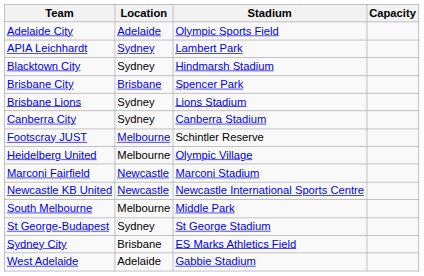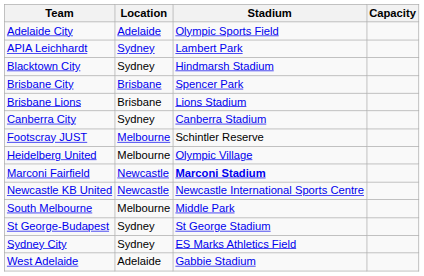Brisbane Lions | Location: Sydney -> Brisbane
Marconi Fairfield | Stadium: normal -> bold
Sydney City | Location: Brisbane -> Sydney
